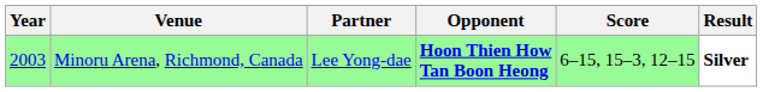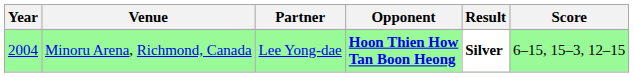columns swapped: Score <-> Result
Minoru Arena, Richmond, Canada | Year: 2003 -> 2004
